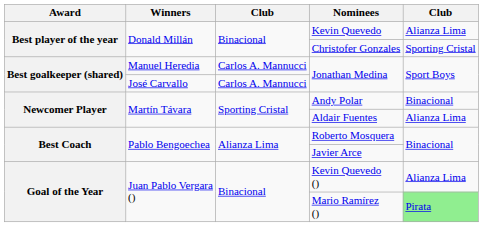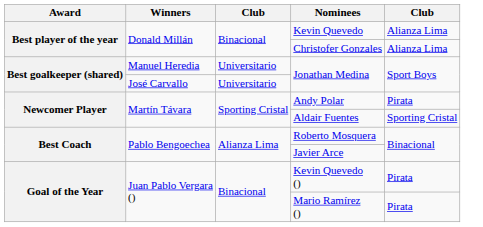Christofer Gonzales | column 5: Sporting Cristal -> Alianza Lima
Manuel Heredia / Jonathan Medina | column 3: Carlos A. Mannucci -> Universitario
José Carvallo / Jonathan Medina | column 3: Carlos A. Mannucci -> Universitario
Andy Polar | column 5: Binacional -> Pirata
Aldair Fuentes | column 5: Alianza Lima -> Sporting Cristal
Kevin Quevedo () | column 5: Alianza Lima -> Pirata
Mario Ramírez () | column 5: lightgreen background -> no background
